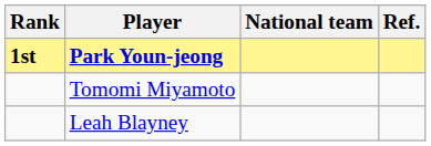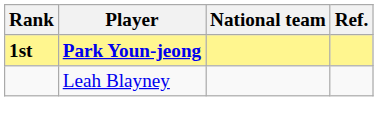- row: Tomomi Miyamoto
